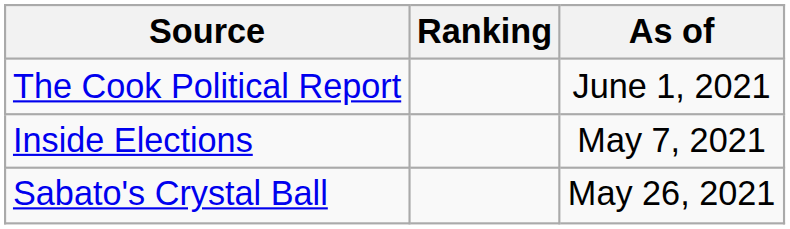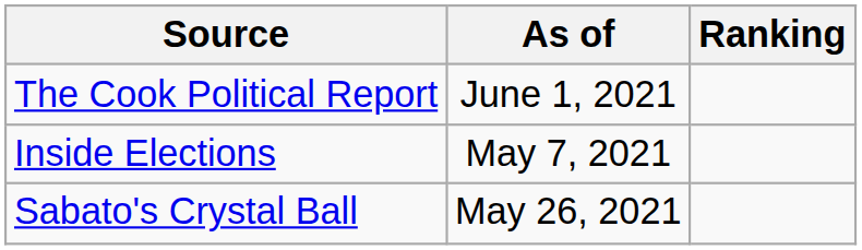columns swapped: Ranking <-> As of
